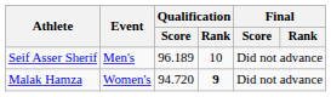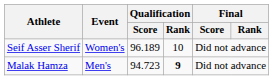Seif Asser Sherif | Event: Men's -> Women's
Malak Hamza | Event: Women's -> Men's
Malak Hamza | Qualification / Score: 94.720 -> 94.723
